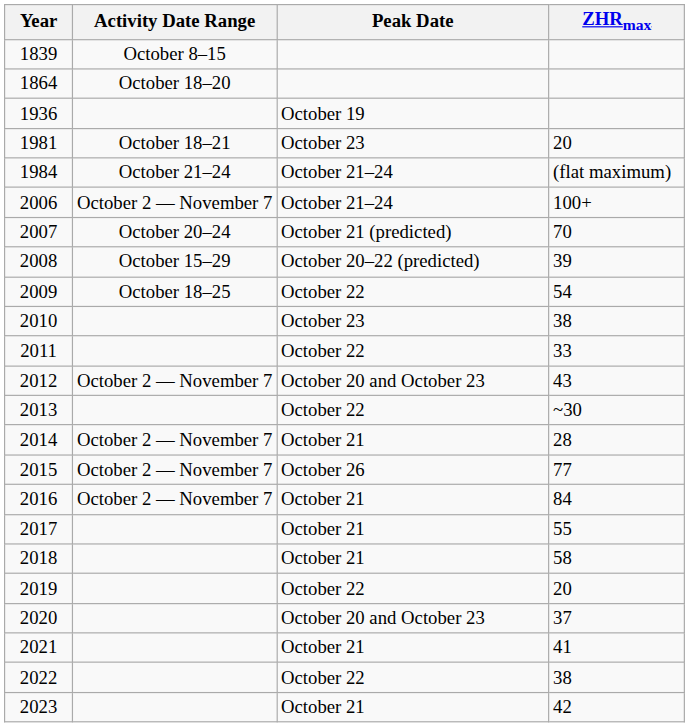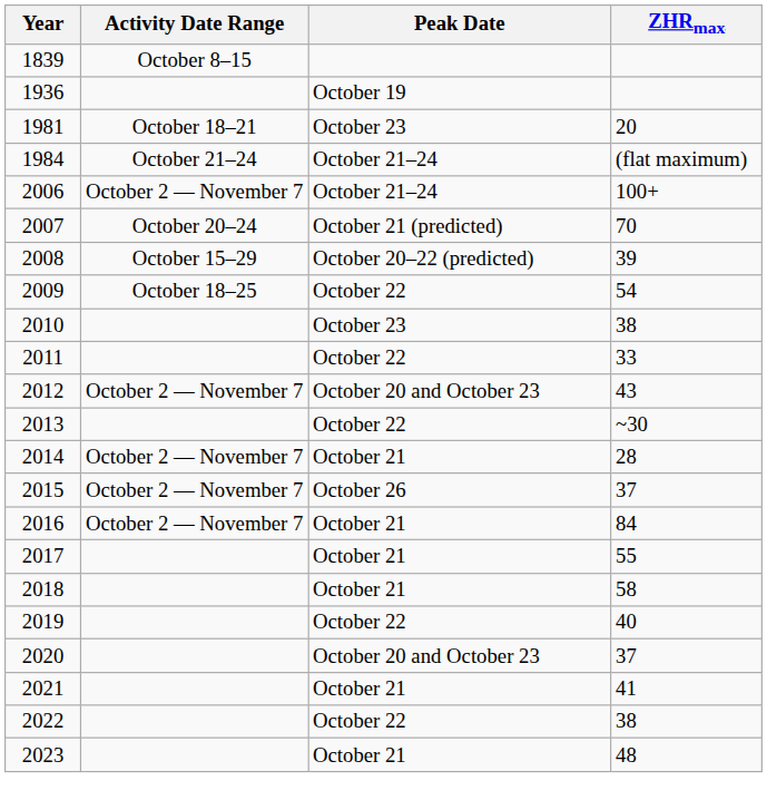- row: 1864 | October 18–20
2015 | ZHRmax: 77 -> 37
2019 | ZHRmax: 20 -> 40
2023 | ZHRmax: 42 -> 48
